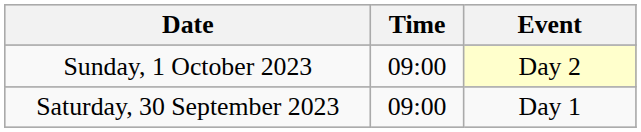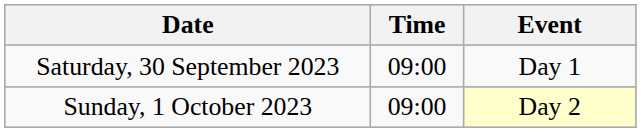rows swapped: Saturday, 30 September 2023 <-> Sunday, 1 October 2023
